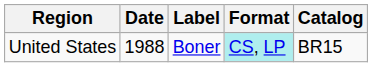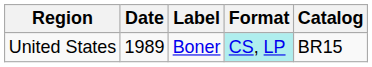United States | Date: 1988 -> 1989
